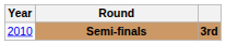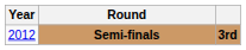Semi-finals | Year: 2010 -> 2012
